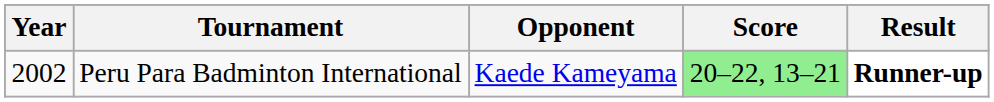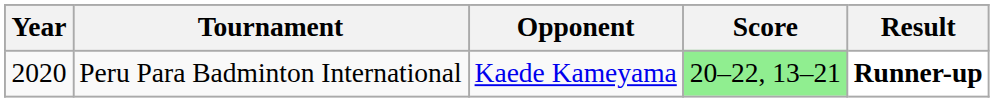Peru Para Badminton International | Year: 2002 -> 2020
